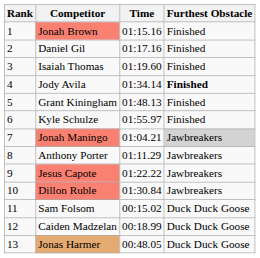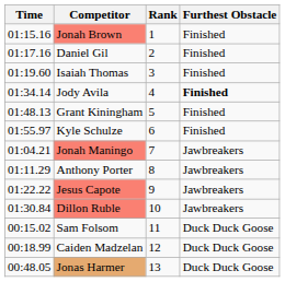columns swapped: Rank <-> Time
Jonah Maningo | Furthest Obstacle: lightgrey background -> no background
